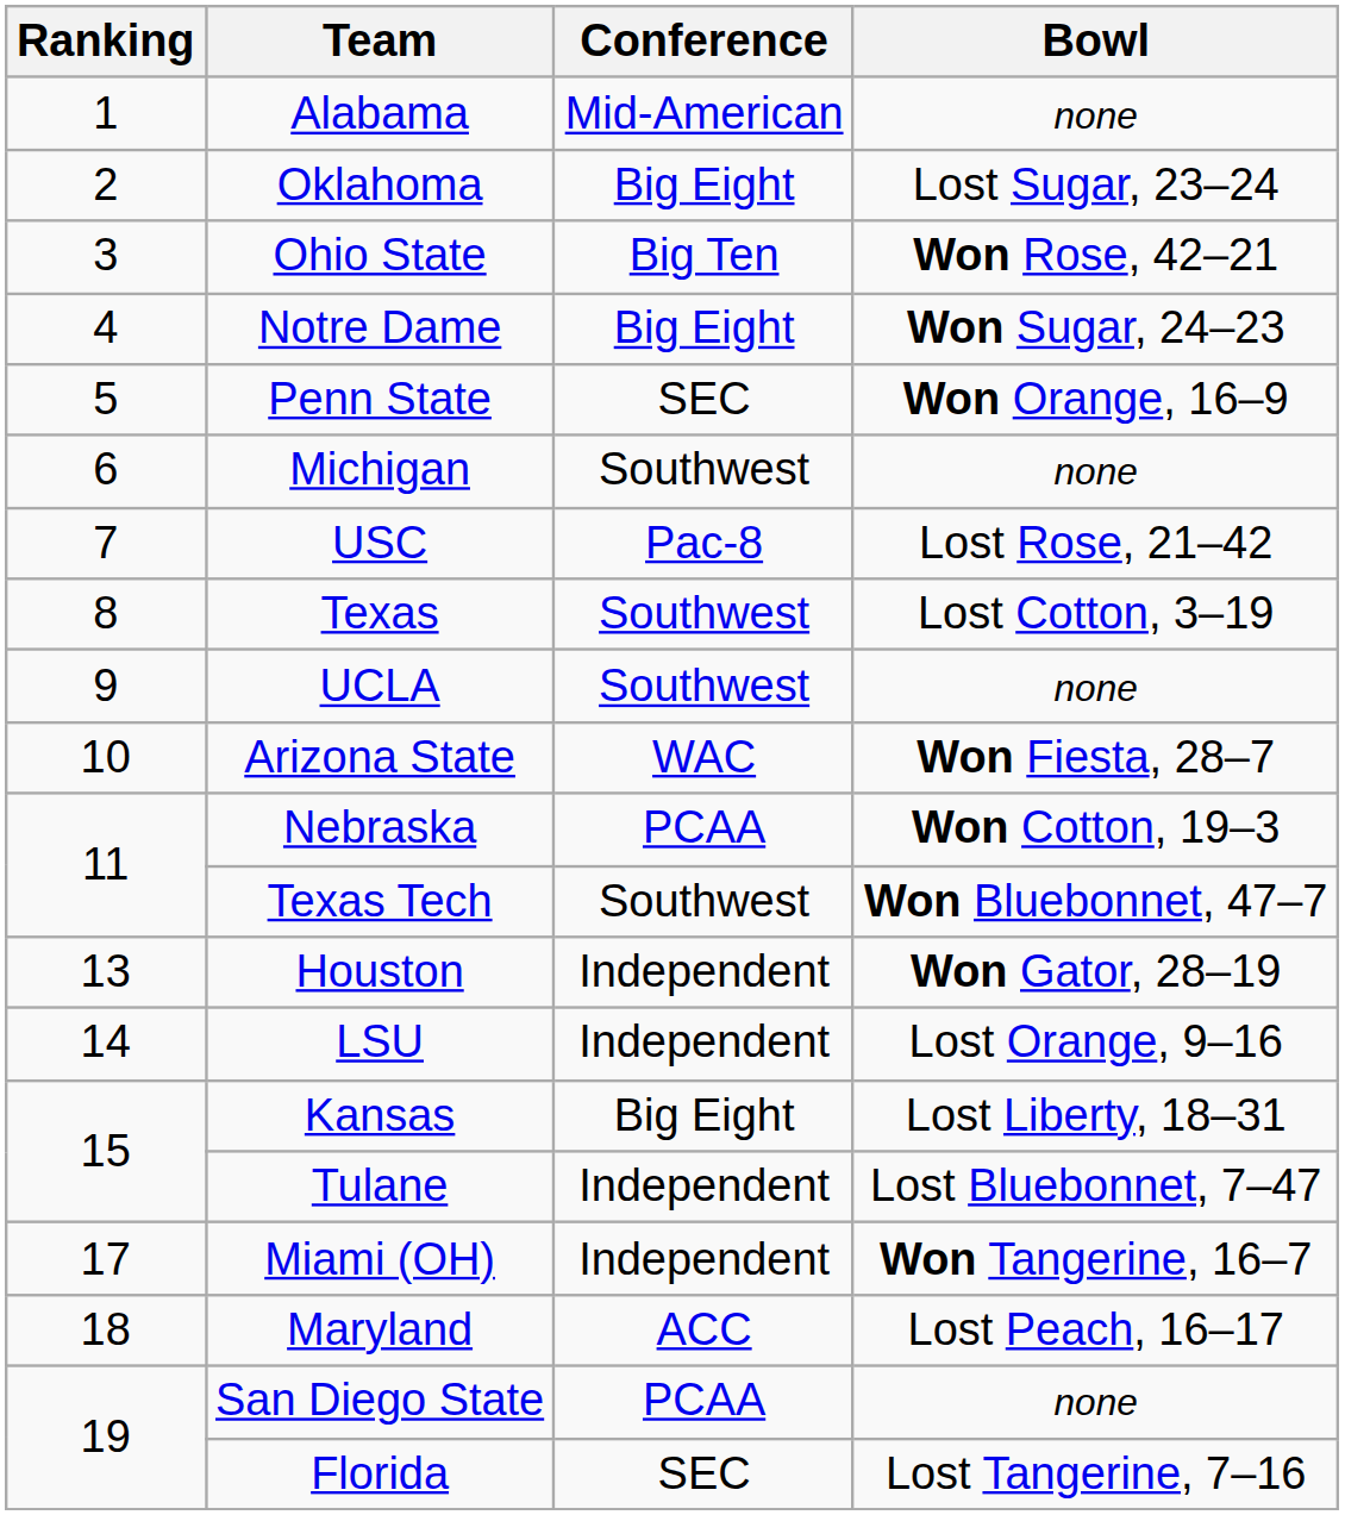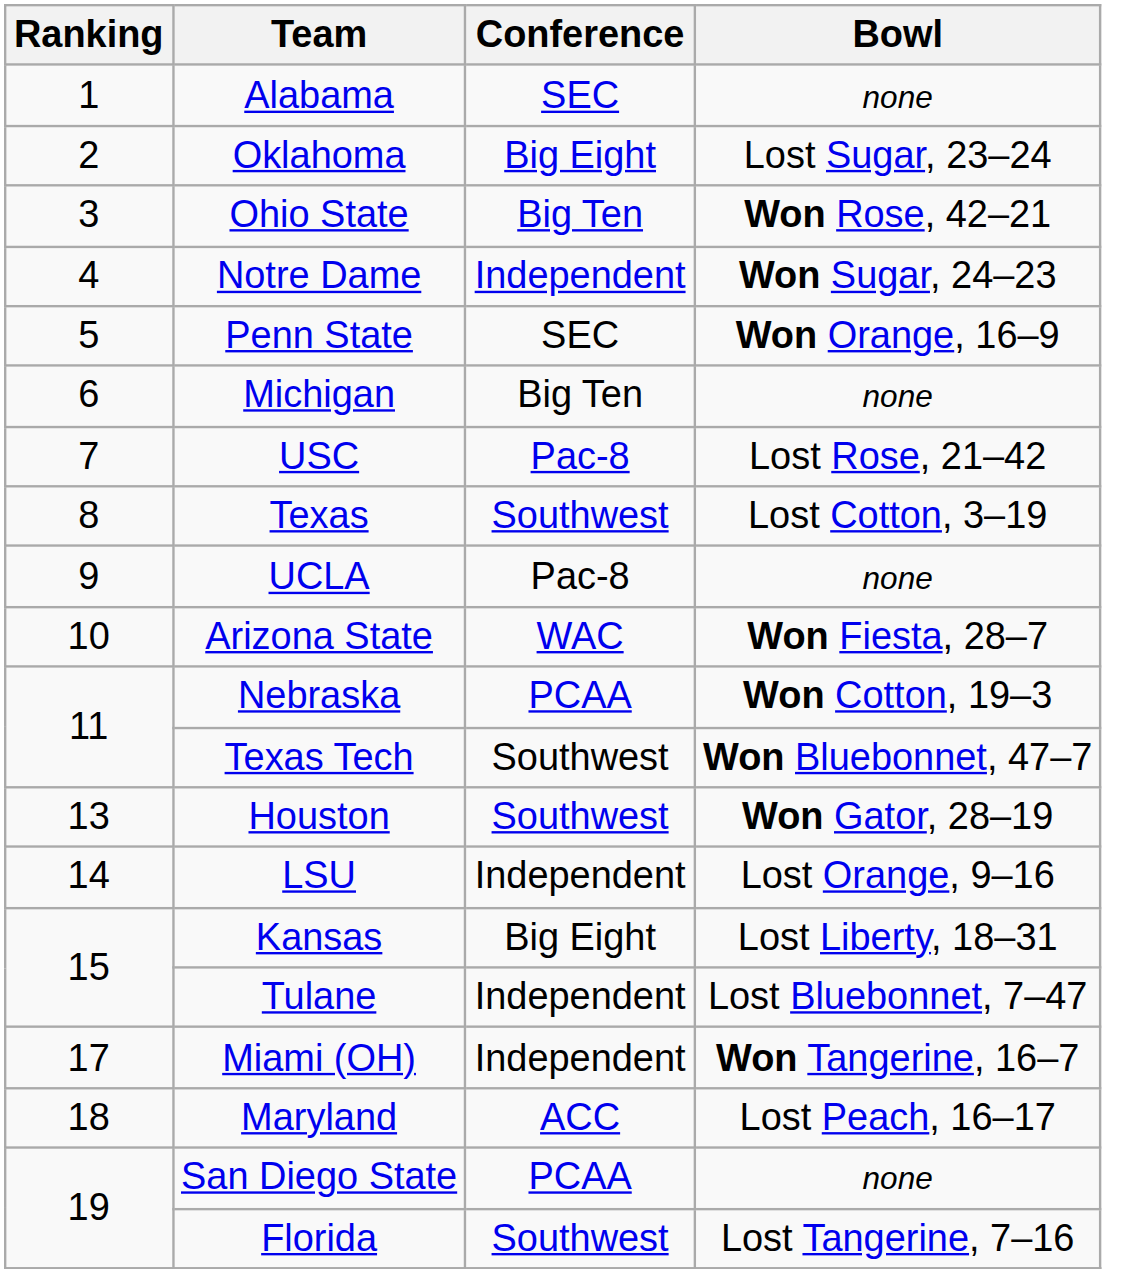Alabama | Conference: Mid-American -> SEC
Notre Dame | Conference: Big Eight -> Independent
Michigan | Conference: Southwest -> Big Ten
UCLA | Conference: Southwest -> Pac-8
Houston | Conference: Independent -> Southwest
Florida | Conference: SEC -> Southwest
